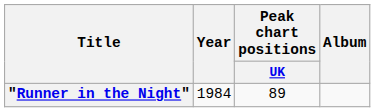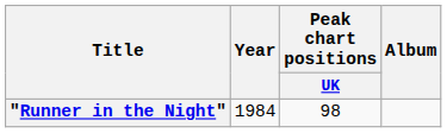"Runner in the Night" | Peak chart positions / UK: 89 -> 98
